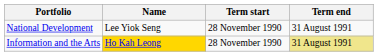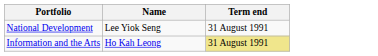- column: Term start | 28 November 1990 | 28 November 1990
Information and the Arts | Name: gold background -> no background
